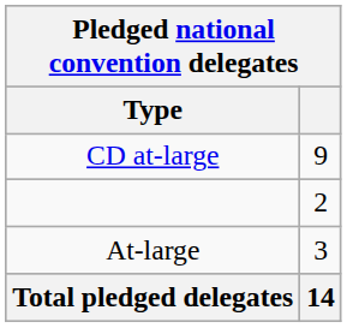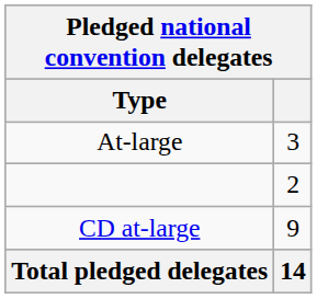rows swapped: CD at-large <-> At-large
